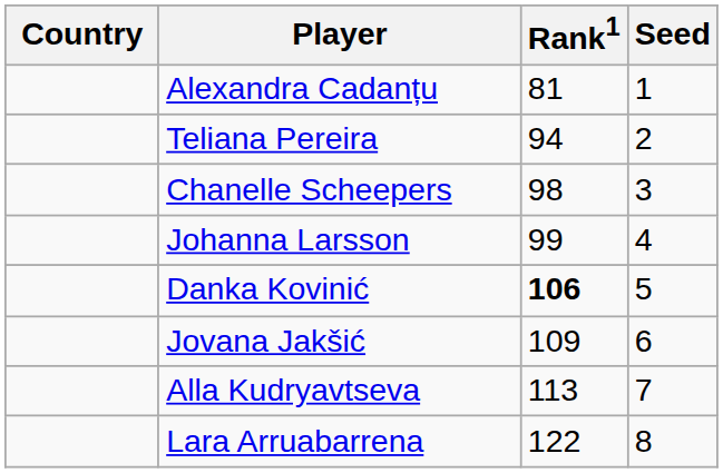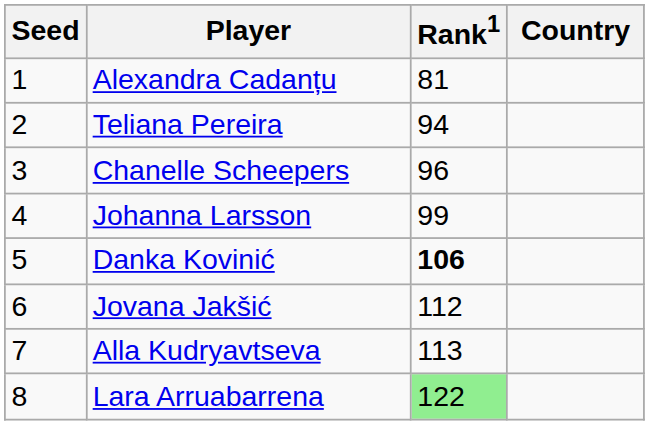columns swapped: Country <-> Seed
Chanelle Scheepers | Rank1: 98 -> 96
Jovana Jakšić | Rank1: 109 -> 112
Lara Arruabarrena | Rank1: no background -> lightgreen background
